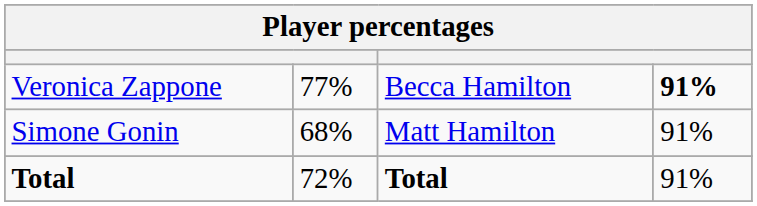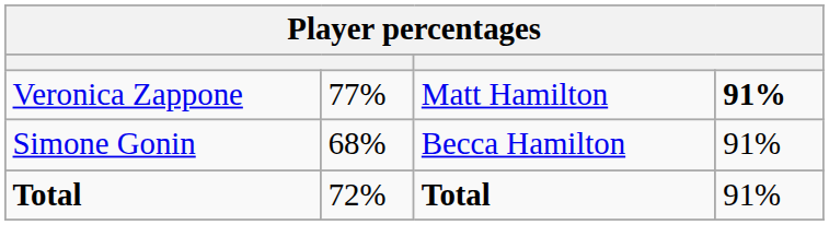Veronica Zappone | column 3: Becca Hamilton -> Matt Hamilton
Simone Gonin | column 3: Matt Hamilton -> Becca Hamilton
